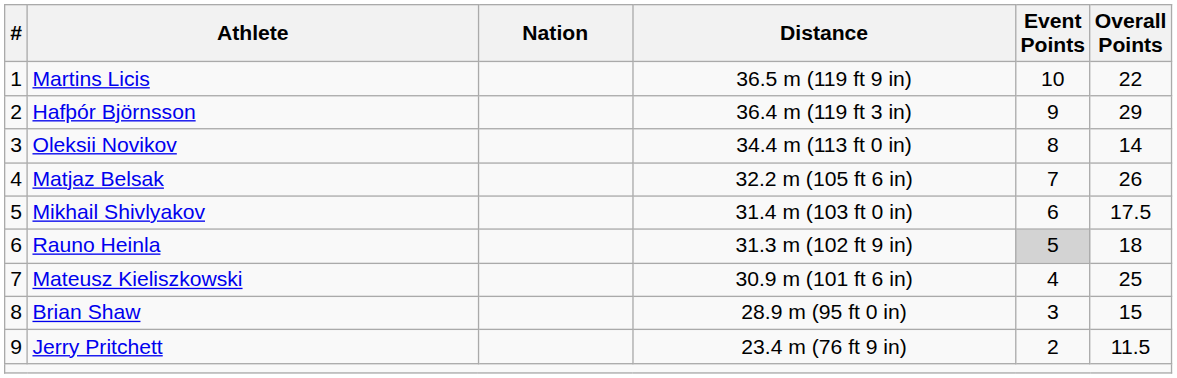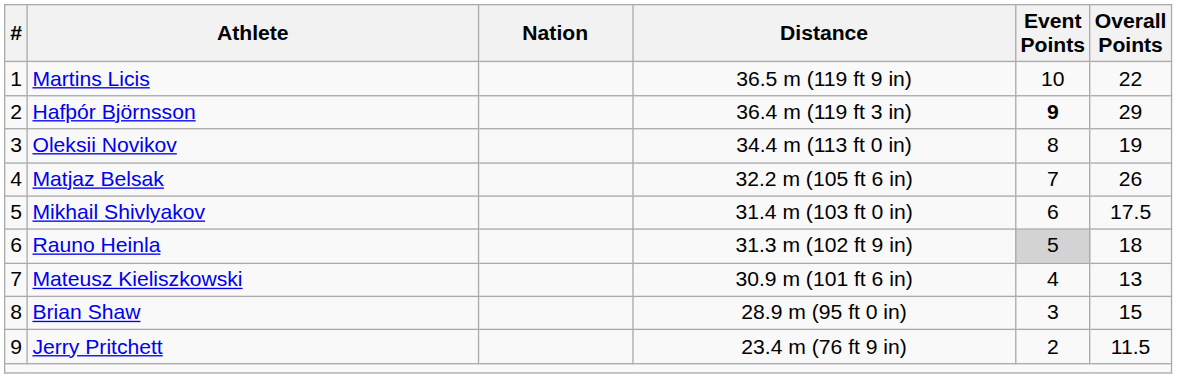Hafþór Björnsson | Event Points: normal -> bold
Oleksii Novikov | Overall Points: 14 -> 19
Mateusz Kieliszkowski | Overall Points: 25 -> 13
